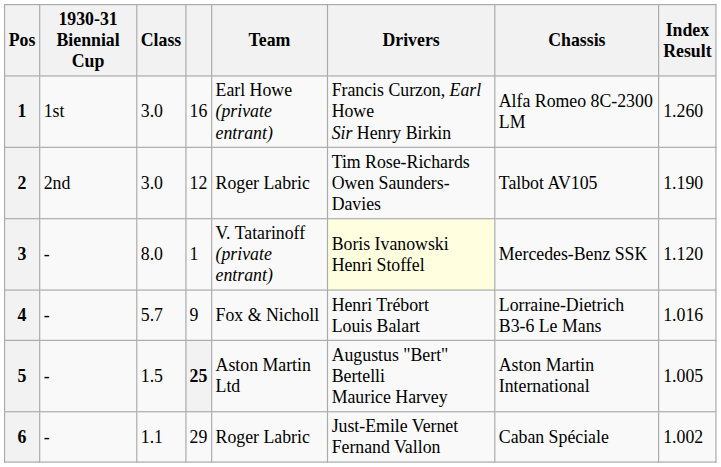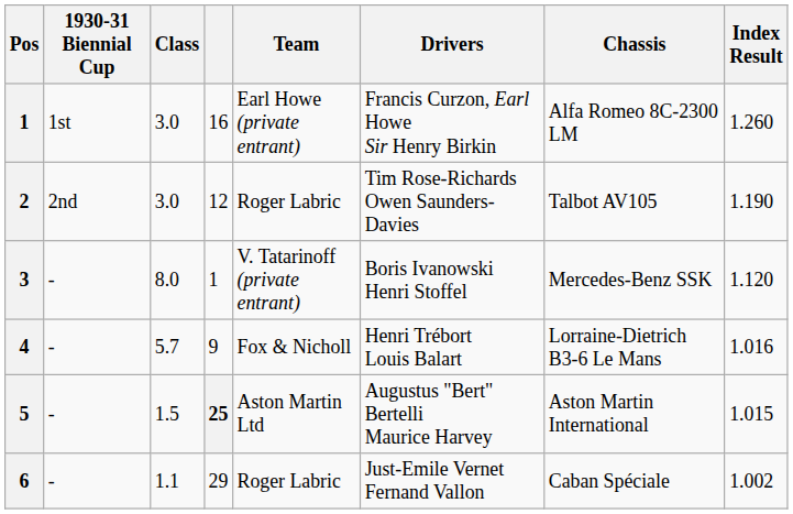3 | Drivers: lightyellow background -> no background
5 | Index Result: 1.005 -> 1.015
